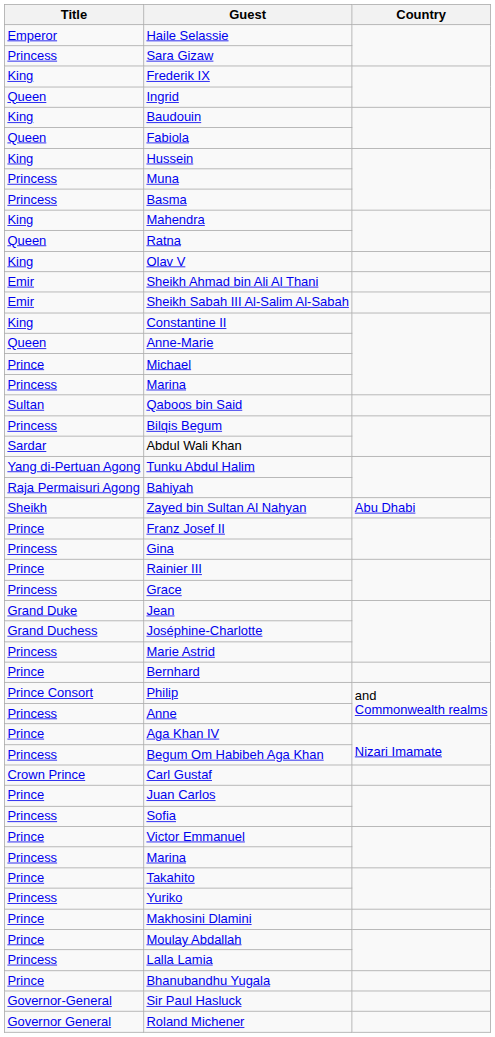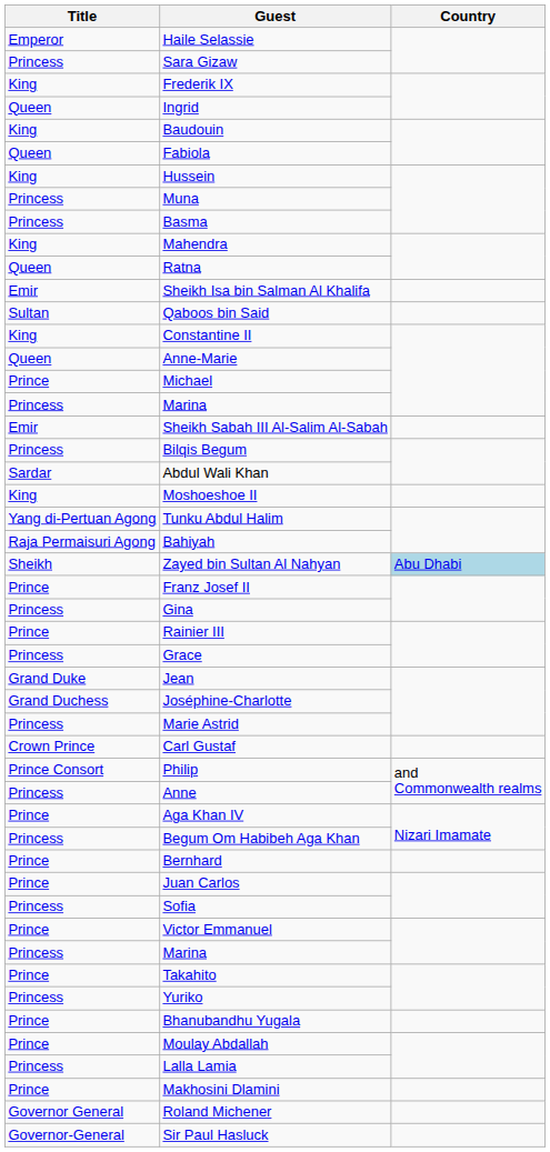- row: King | Olav V
+ row: Emir | Sheikh Isa bin Salman Al Khalifa
- row: Emir | Sheikh Ahmad bin Ali Al Thani
rows swapped: Sheikh Sabah III Al-Salim Al-Sabah <-> Qaboos bin Said
+ row: King | Moshoeshoe II
Zayed bin Sultan Al Nahyan | Country: no background -> lightblue background
rows swapped: Bernhard <-> Carl Gustaf
rows swapped: Bhanubandhu Yugala <-> Makhosini Dlamini
rows swapped: Roland Michener <-> Sir Paul Hasluck
